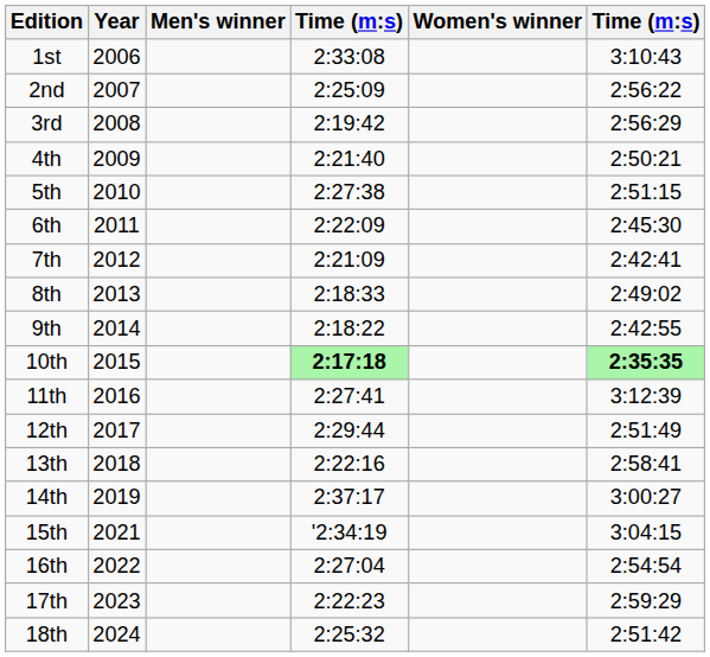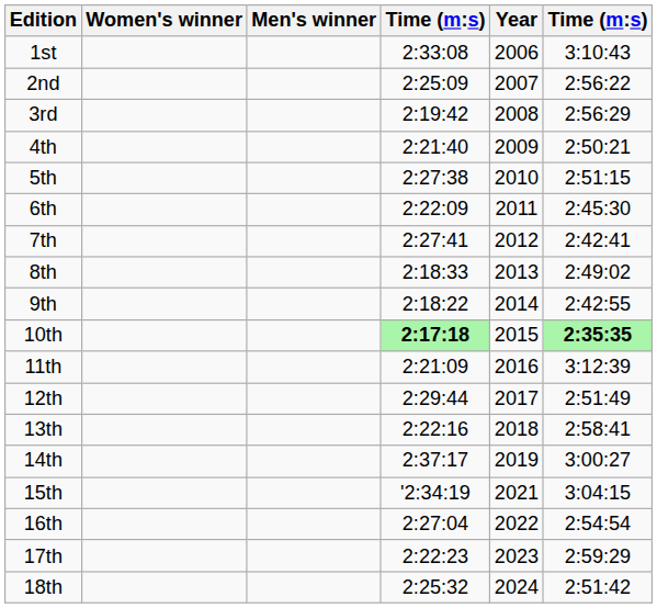columns swapped: Year <-> Women's winner
7th | column 4: 2:21:09 -> 2:27:41
11th | column 4: 2:27:41 -> 2:21:09
